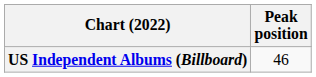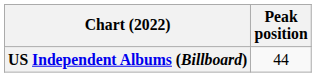US Independent Albums (Billboard) | Peak position: 46 -> 44
